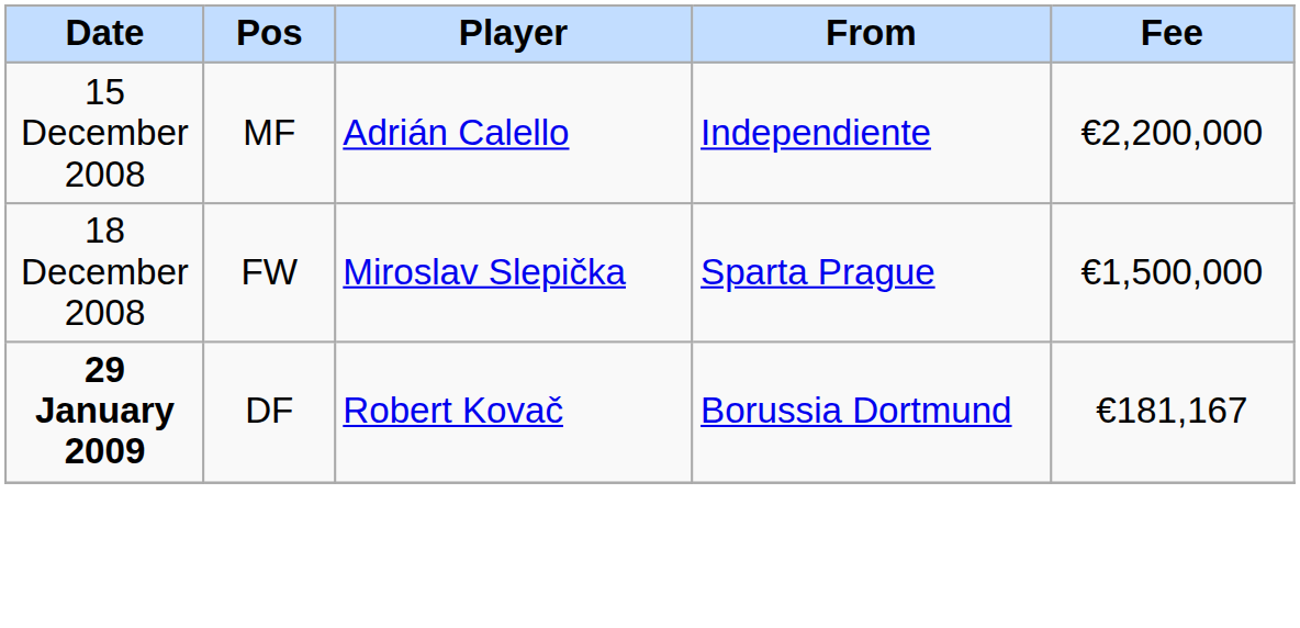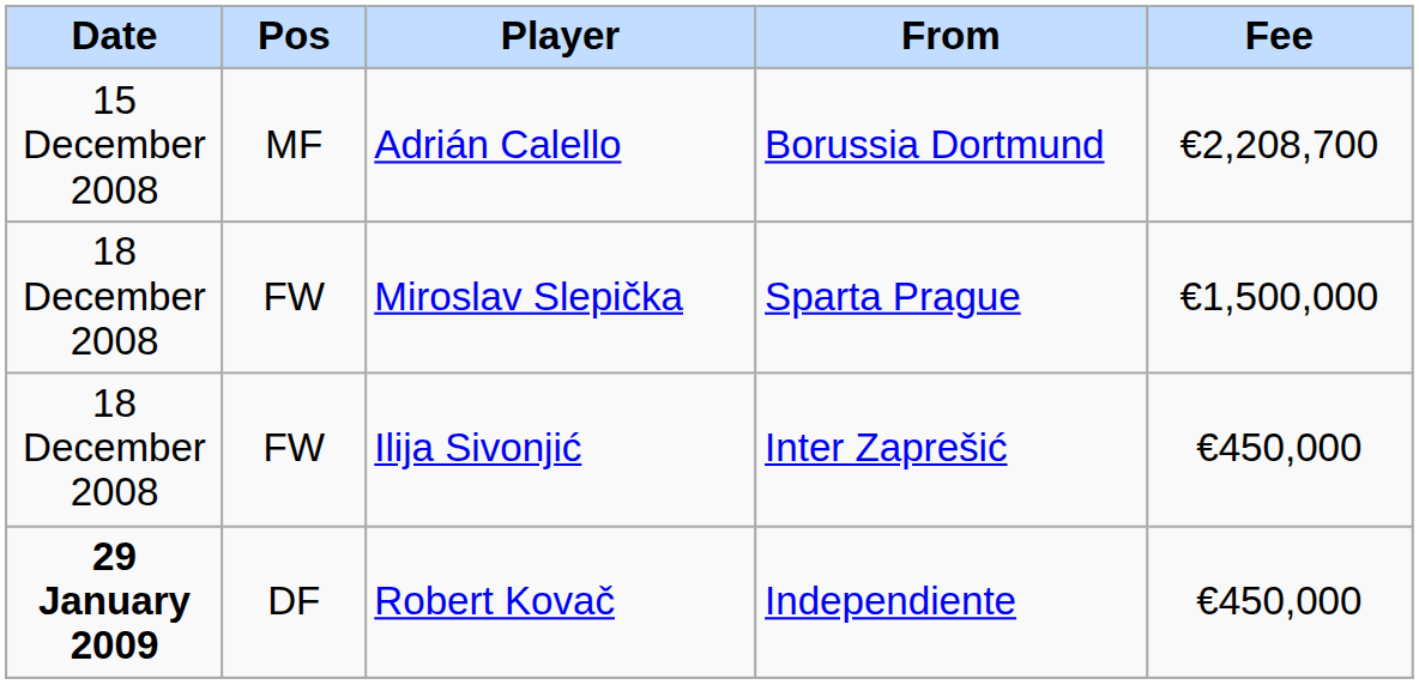Adrián Calello | From: Independiente -> Borussia Dortmund
Adrián Calello | Fee: €2,200,000 -> €2,208,700
+ row: 18 December 2008 | FW | Ilija Sivonjić | Inter Zaprešić | €450,000
Robert Kovač | From: Borussia Dortmund -> Independiente
Robert Kovač | Fee: €181,167 -> €450,000
